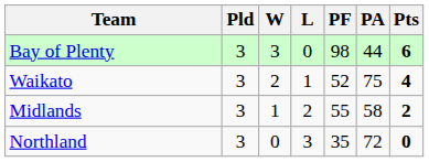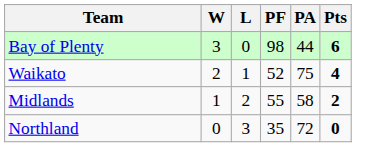- column: Pld | 3 | 3 | 3 | 3
